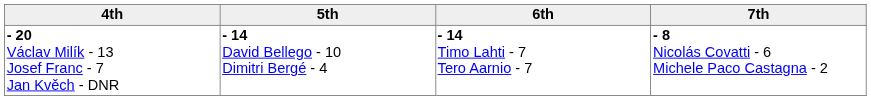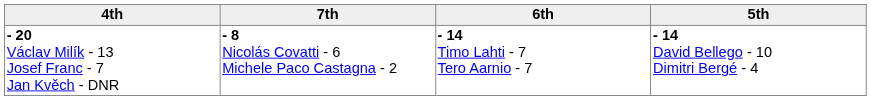columns swapped: 5th <-> 7th
